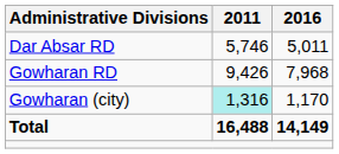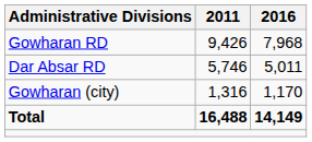rows swapped: Dar Absar RD <-> Gowharan RD
Gowharan (city) | 2011: paleturquoise background -> no background
